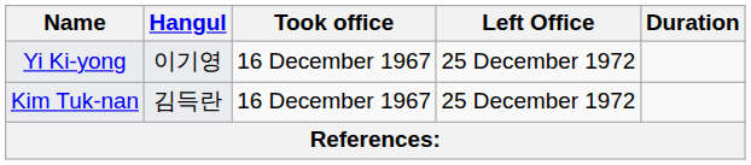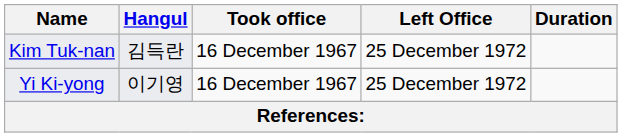rows swapped: Yi Ki-yong <-> Kim Tuk-nan
